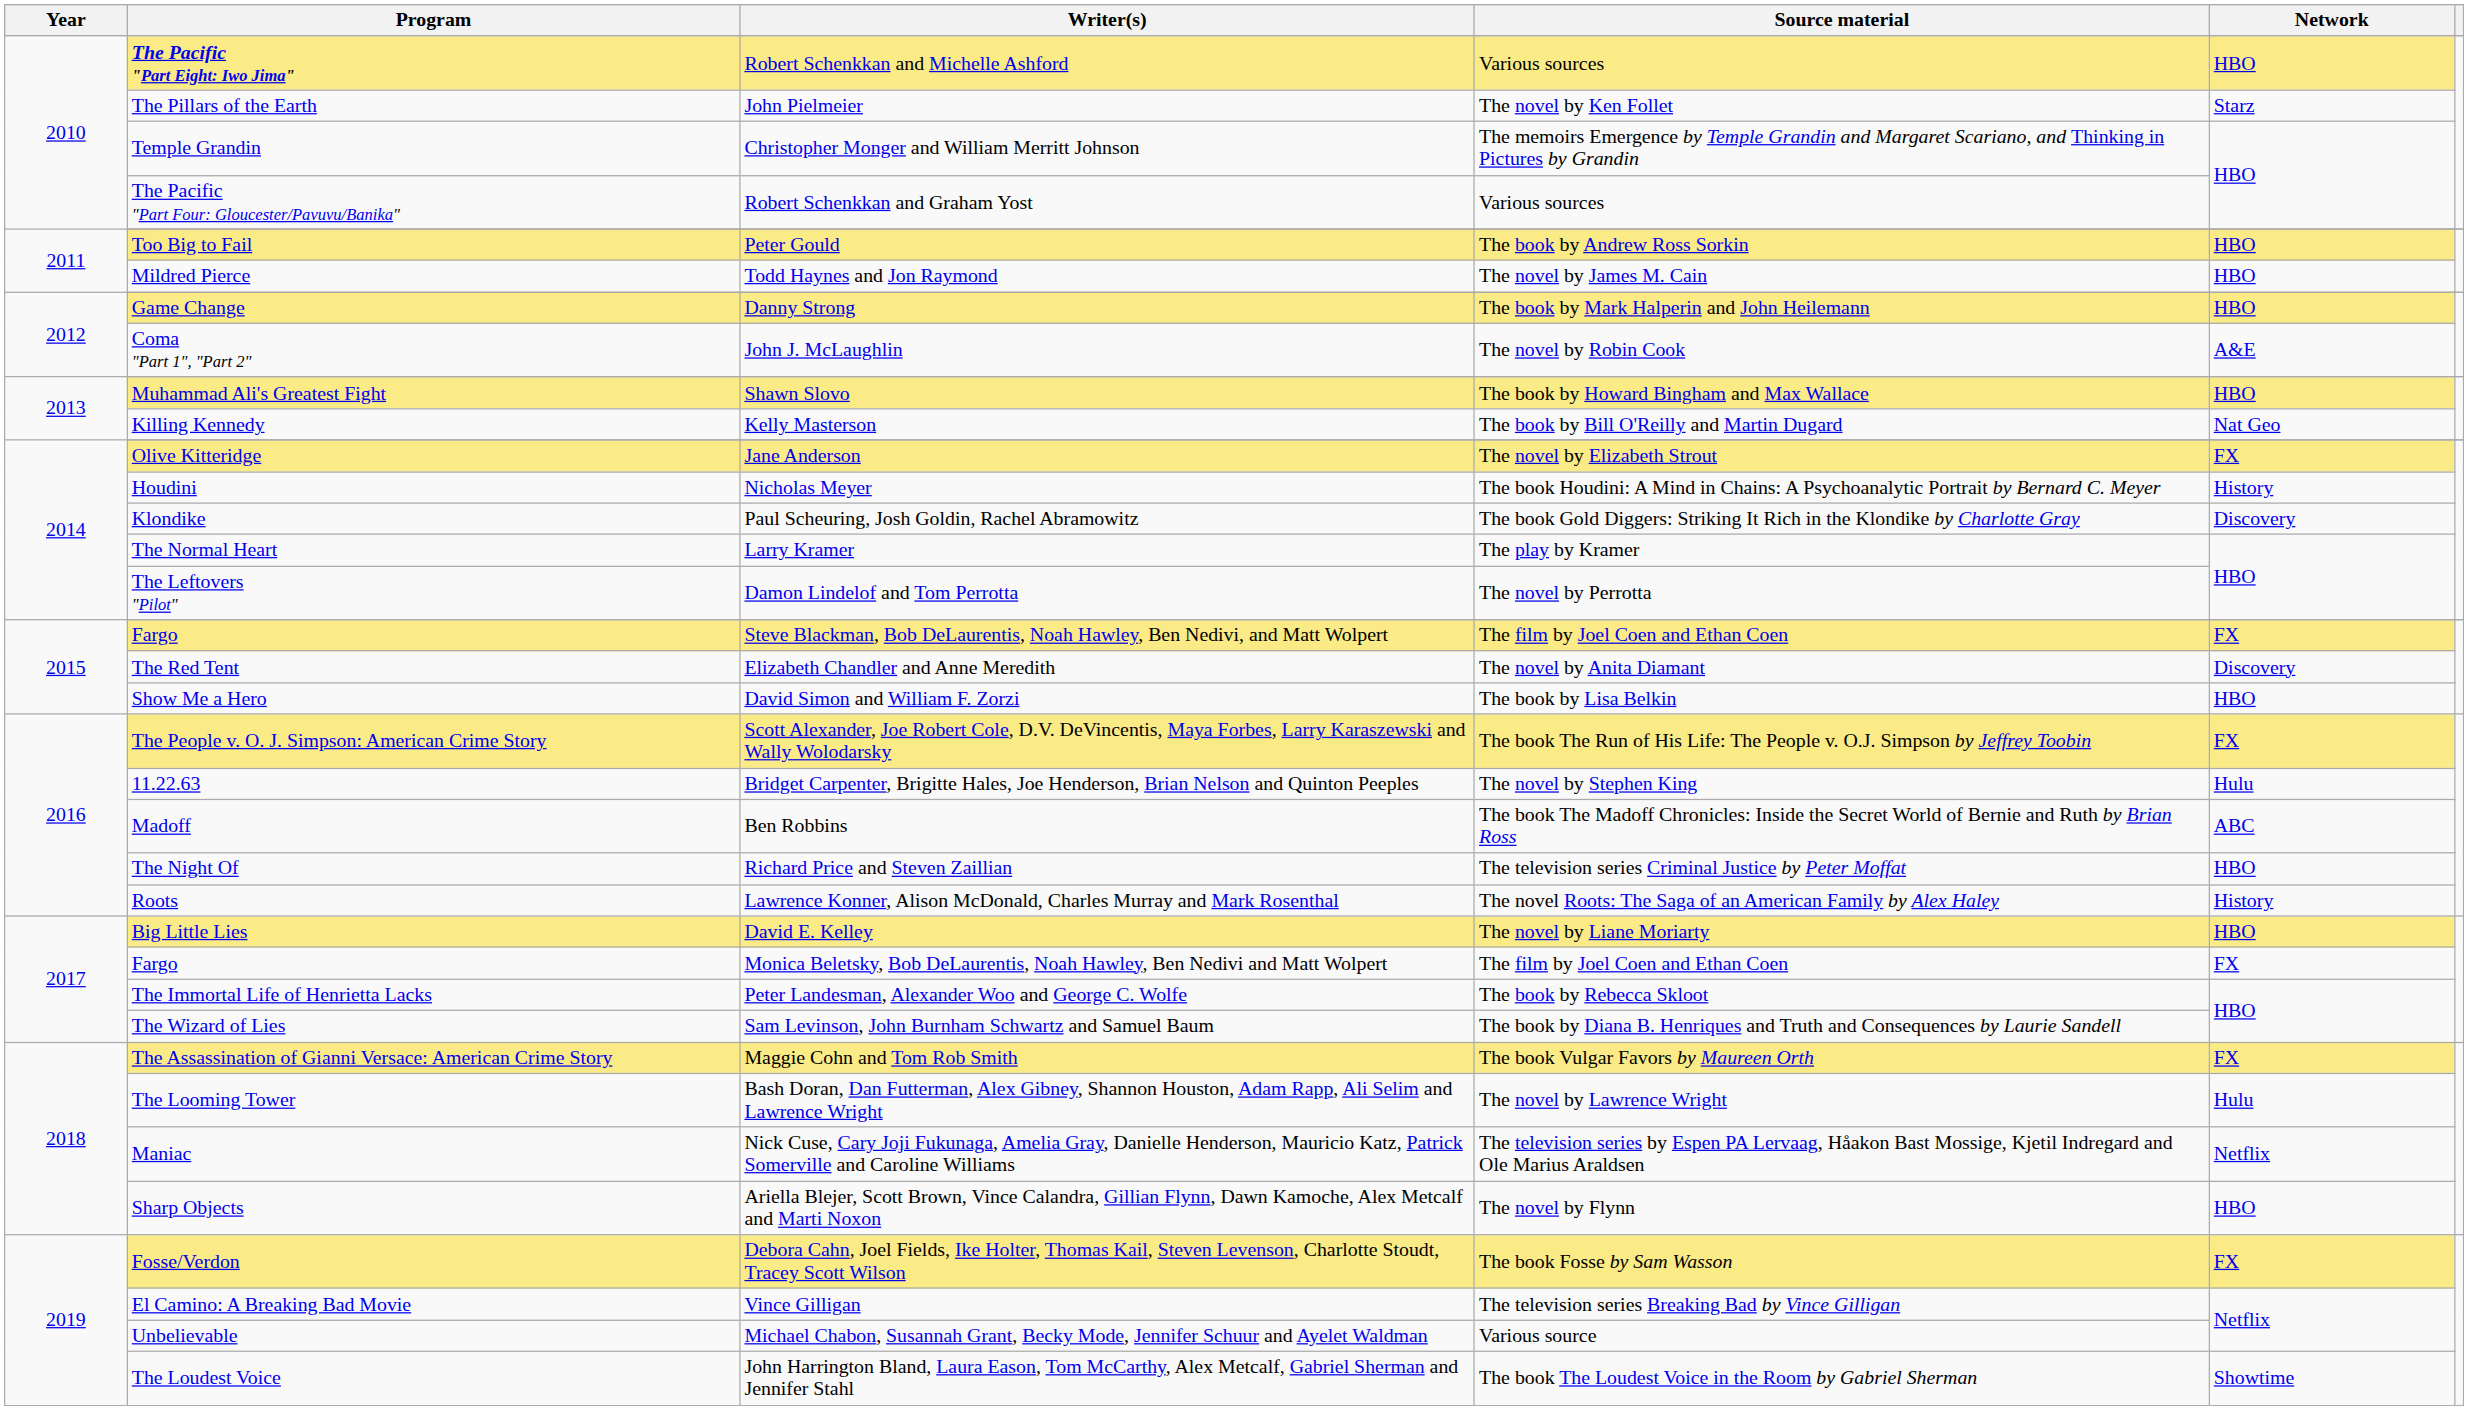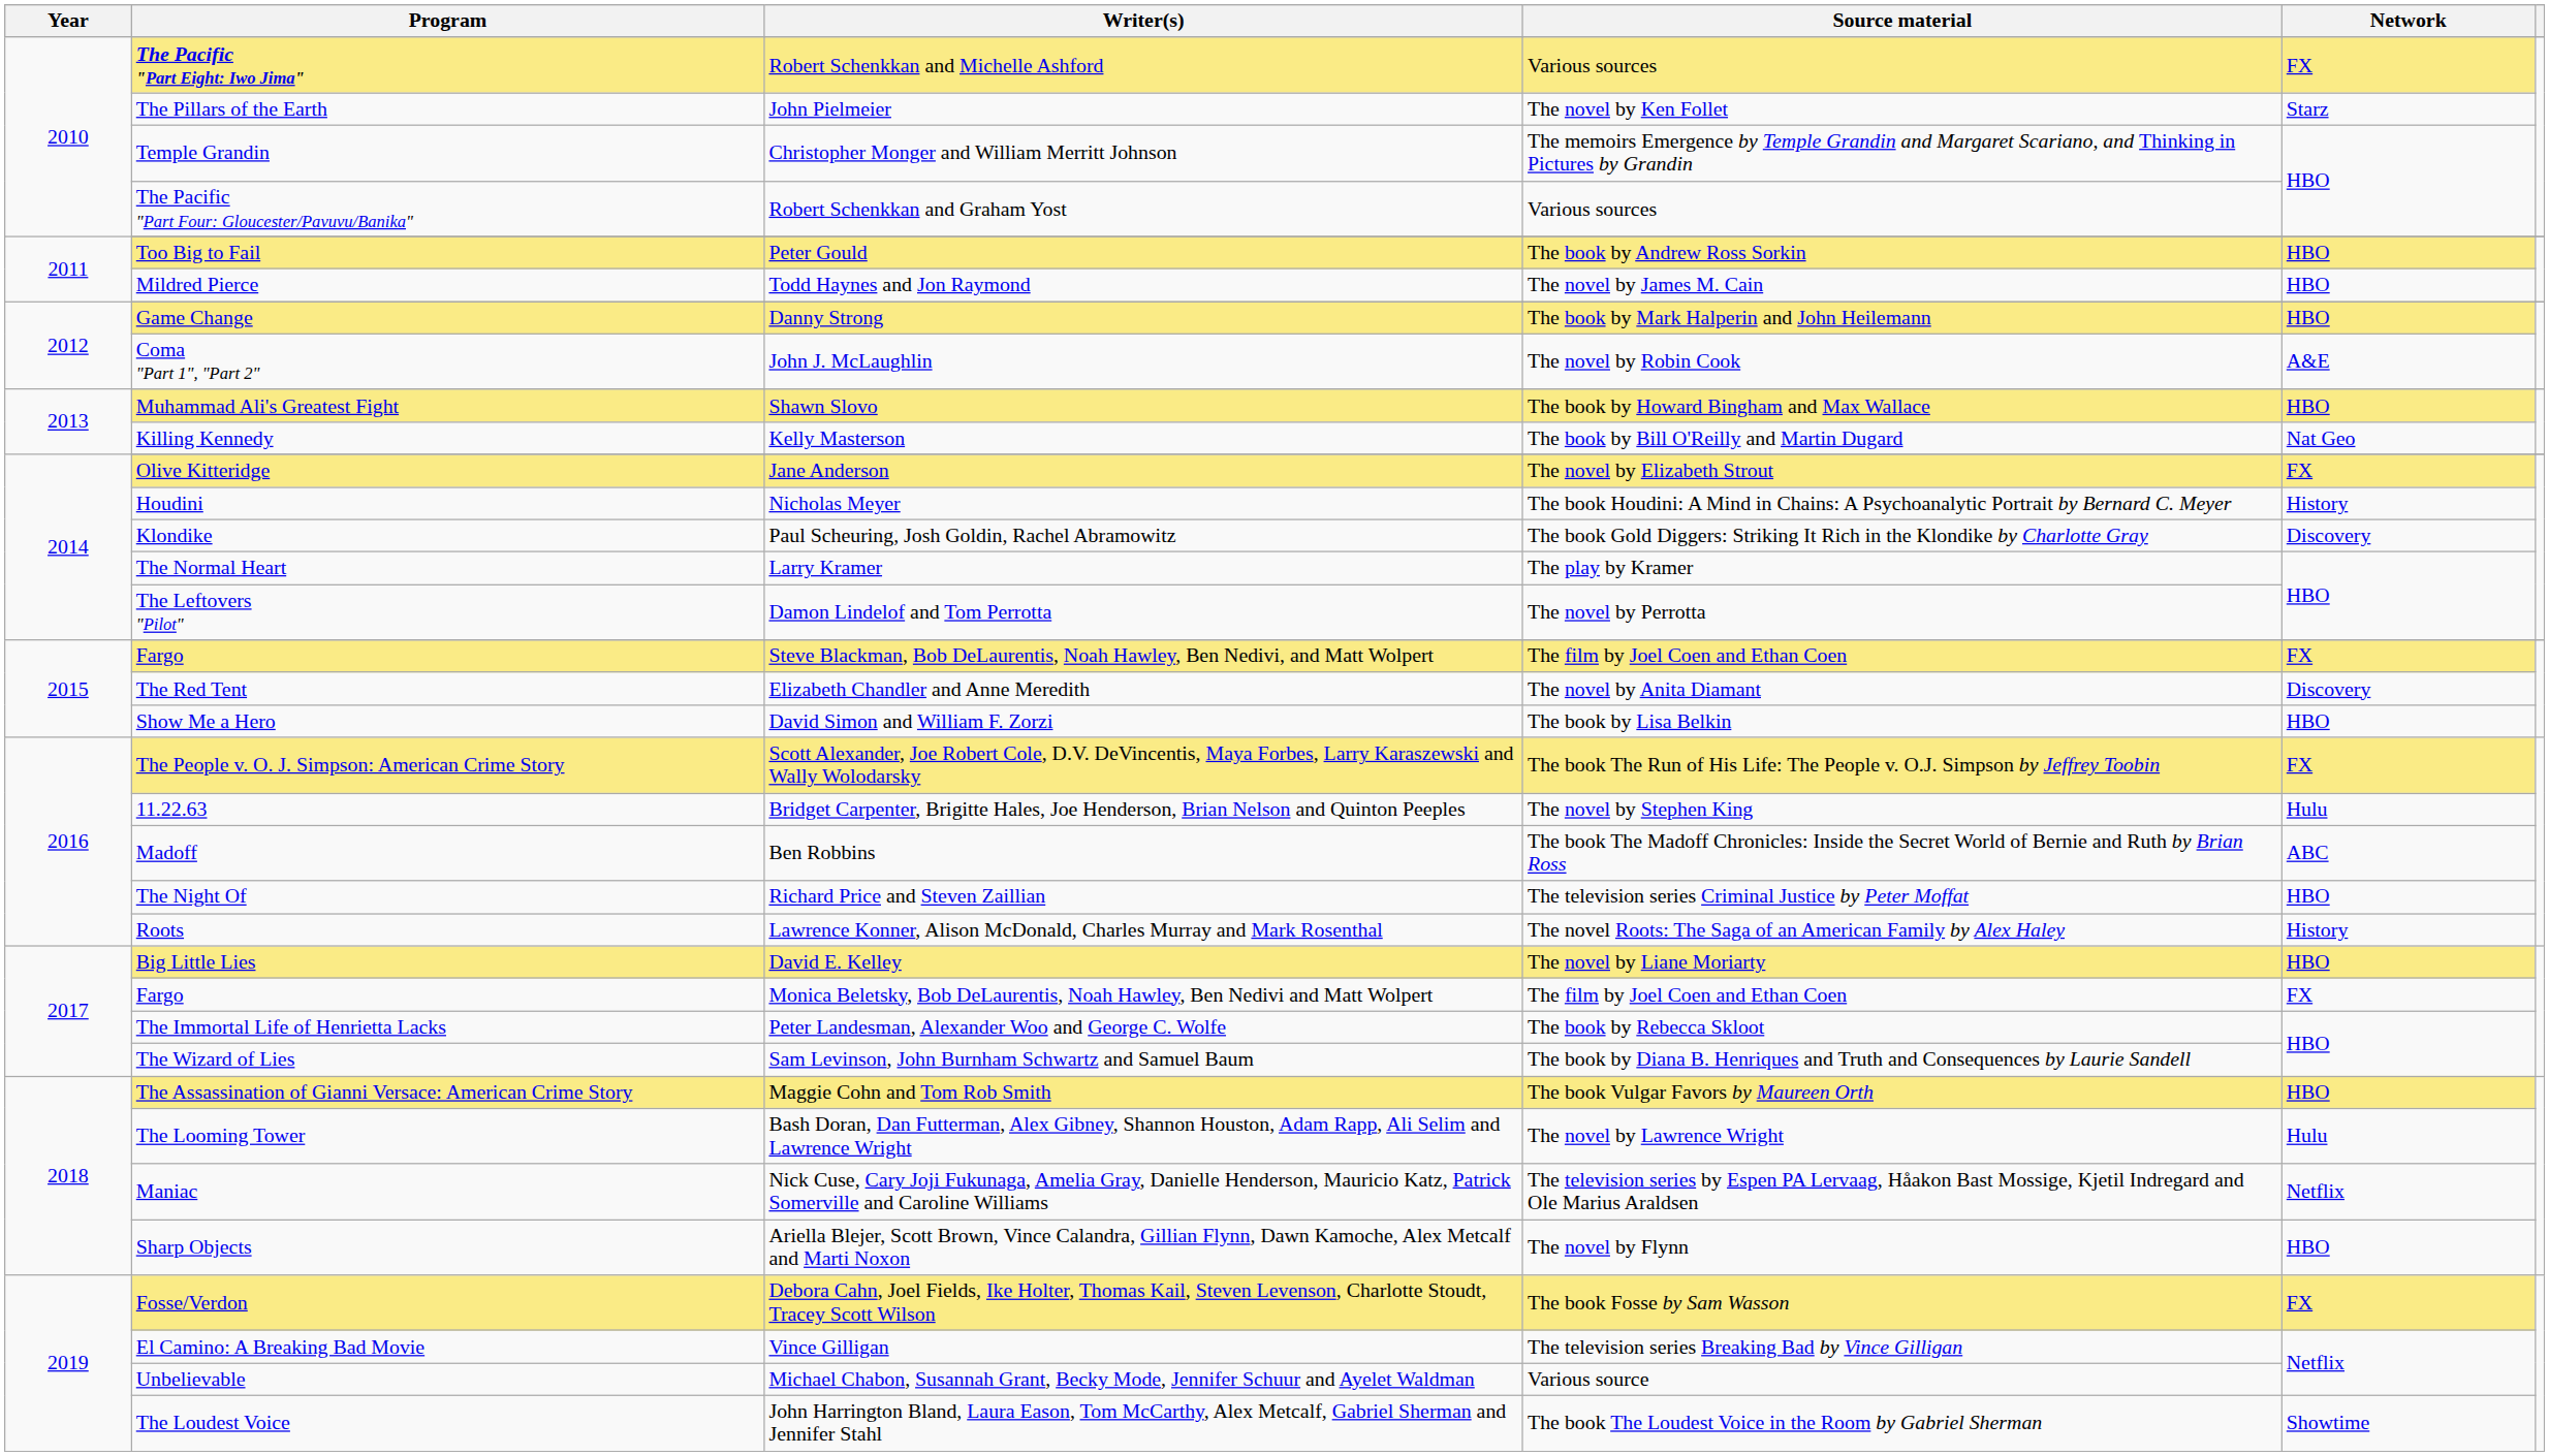Robert Schenkkan and Michelle Ashford | Network: HBO -> FX
Maggie Cohn and Tom Rob Smith | Network: FX -> HBO
